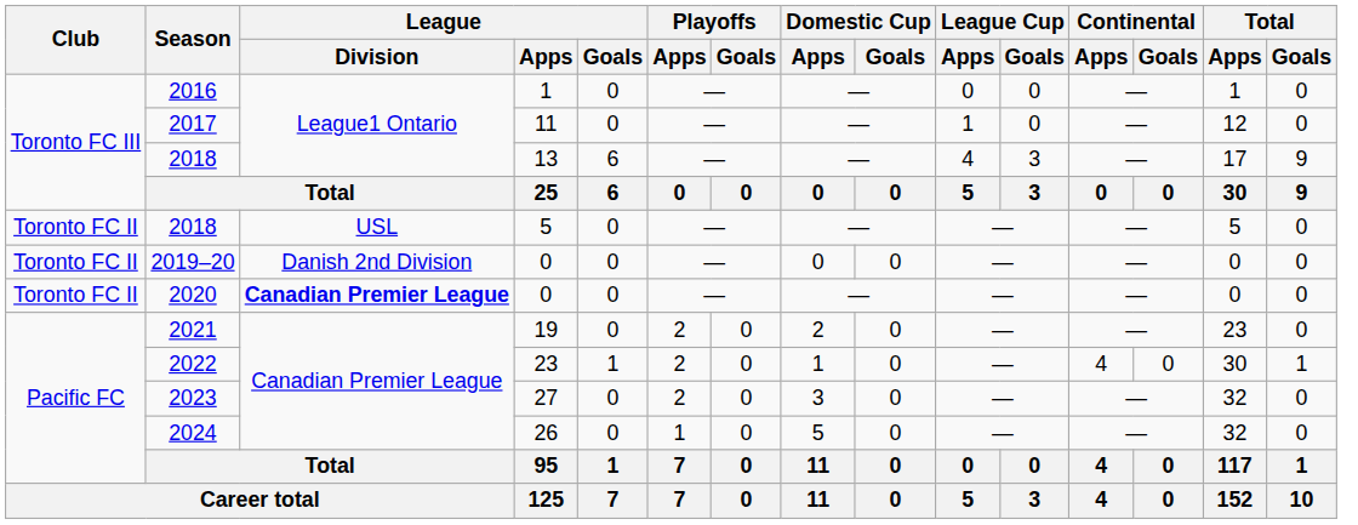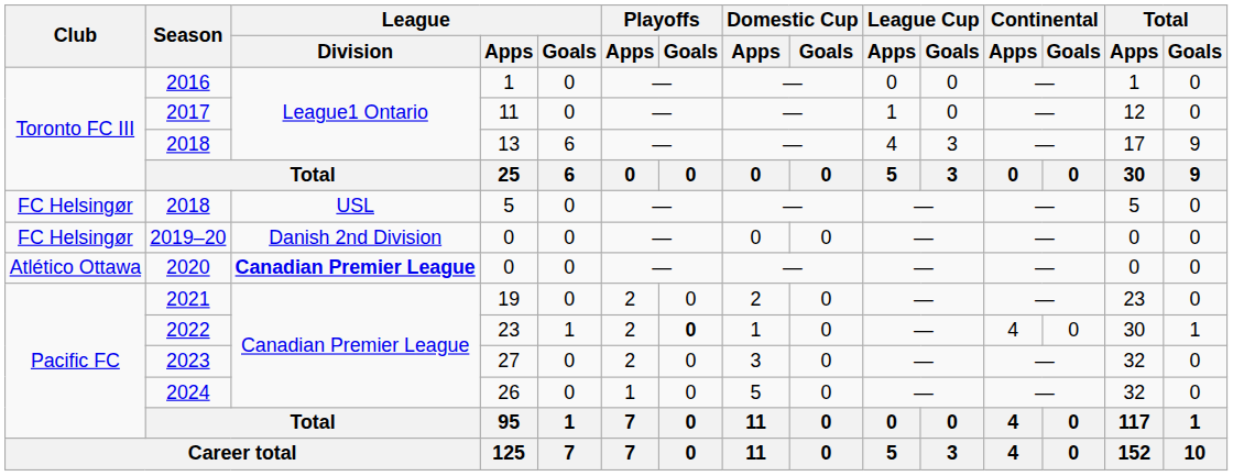2018 / 5 | Club: Toronto FC II -> FC Helsingør
2019–20 | Club: Toronto FC II -> FC Helsingør
2020 | Club: Toronto FC II -> Atlético Ottawa
2022 | Playoffs / Goals: normal -> bold
